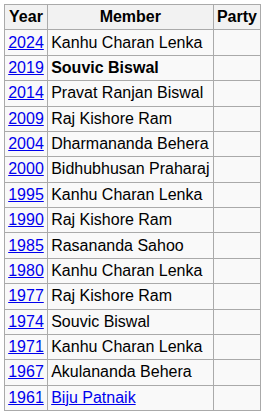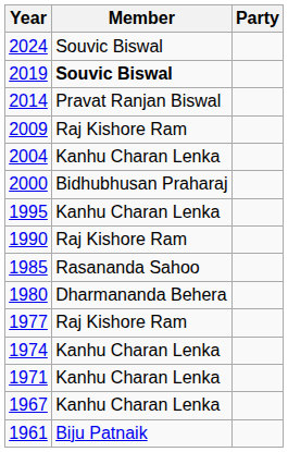2024 | Member: Kanhu Charan Lenka -> Souvic Biswal
2004 | Member: Dharmananda Behera -> Kanhu Charan Lenka
1980 | Member: Kanhu Charan Lenka -> Dharmananda Behera
1974 | Member: Souvic Biswal -> Kanhu Charan Lenka
1967 | Member: Akulananda Behera -> Kanhu Charan Lenka
